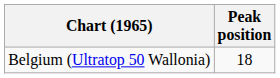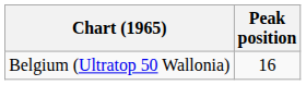Belgium (Ultratop 50 Wallonia) | Peak position: 18 -> 16
